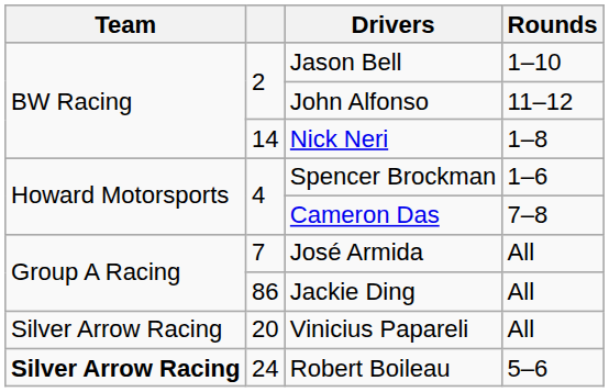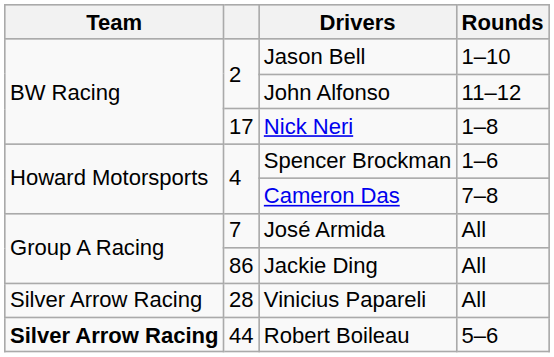Nick Neri | column 2: 14 -> 17
Vinicius Papareli | column 2: 20 -> 28
Robert Boileau | column 2: 24 -> 44
